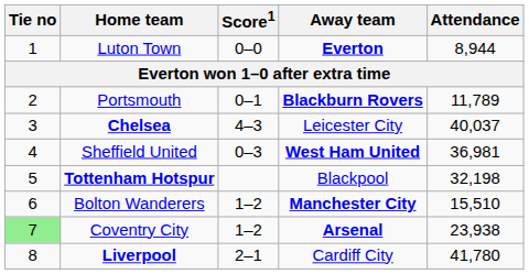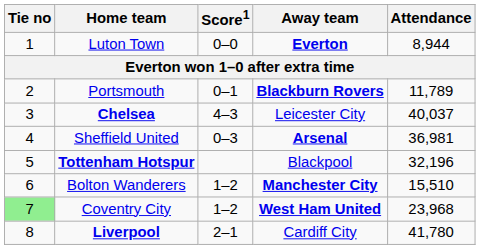Sheffield United | Away team: West Ham United -> Arsenal
Tottenham Hotspur | Attendance: 32,198 -> 32,196
Coventry City | Away team: Arsenal -> West Ham United
Coventry City | Attendance: 23,938 -> 23,968
